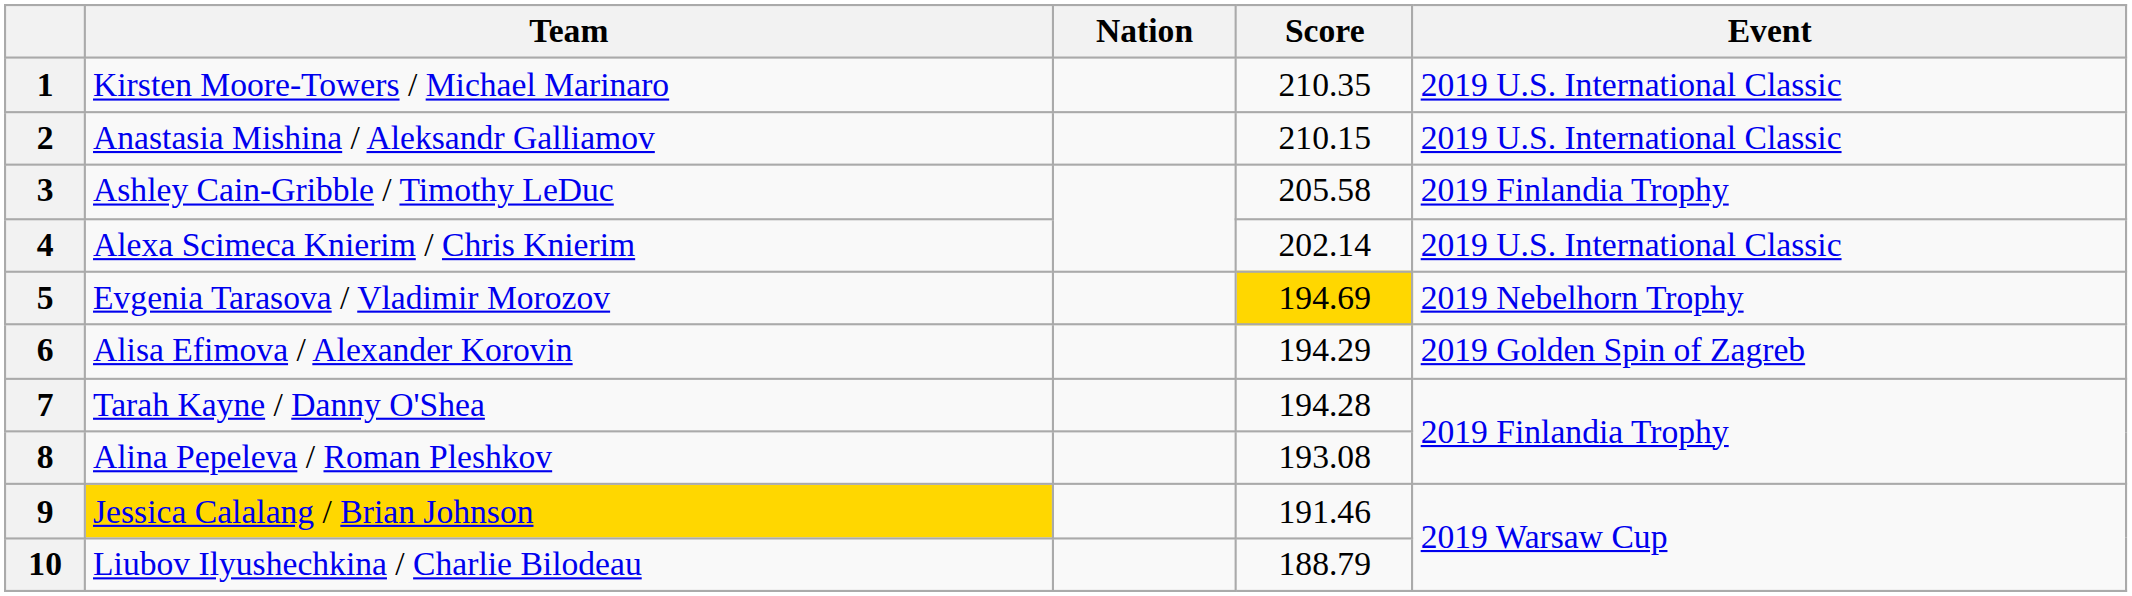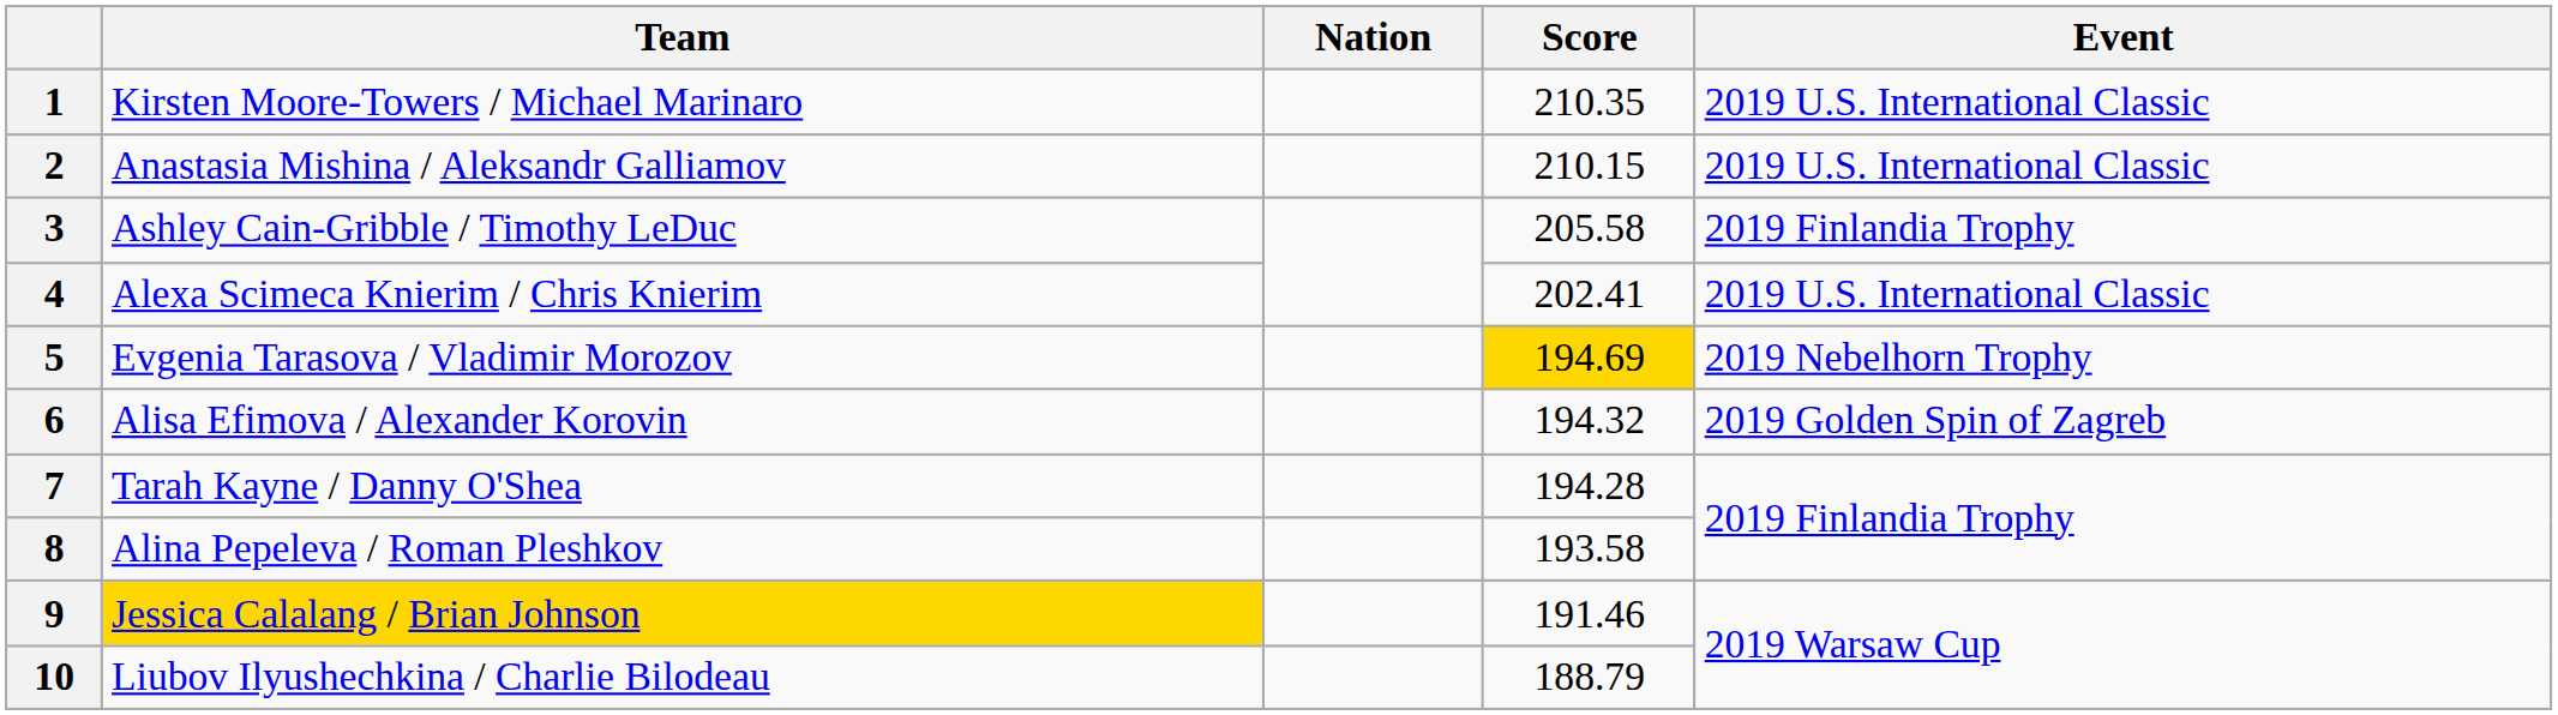4 | Score: 202.14 -> 202.41
6 | Score: 194.29 -> 194.32
8 | Score: 193.08 -> 193.58
